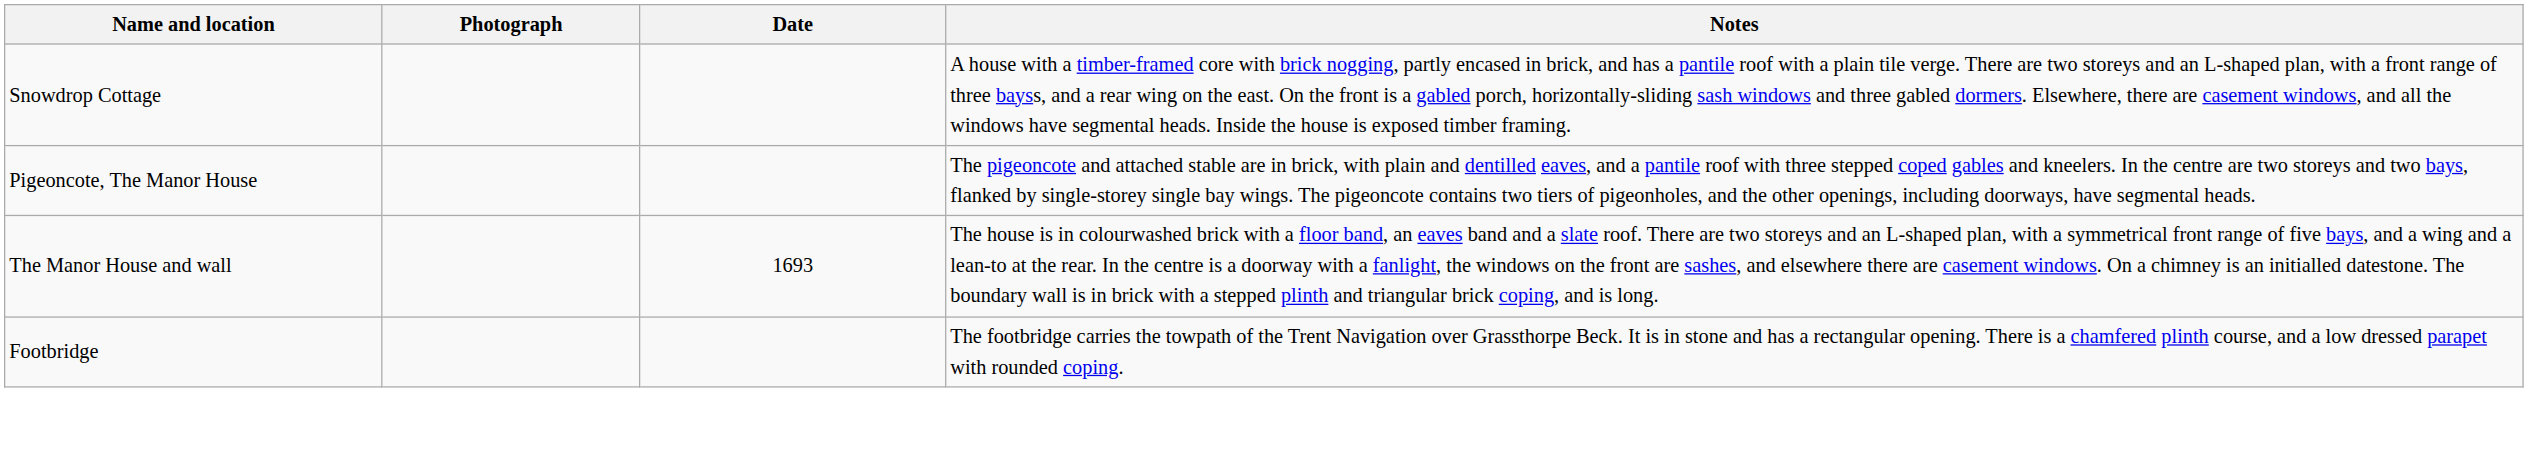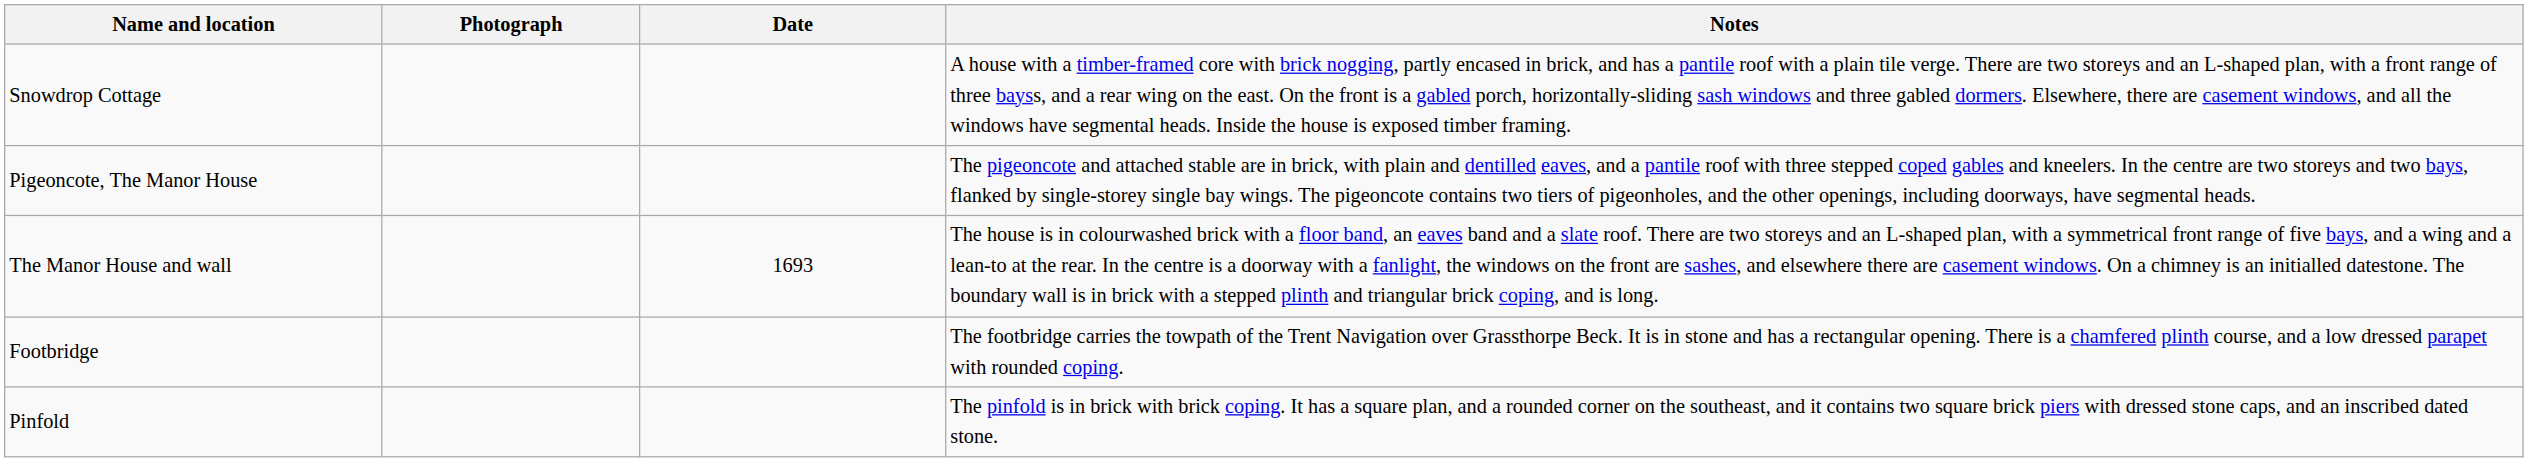+ row: Pinfold | The pinfold is in brick with brick coping. It has a square plan, and a rounded corner on the southeast, and it contains two square brick piers with dressed stone caps, and an inscribed dated stone.
